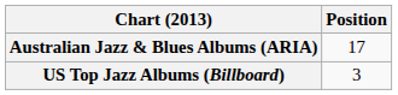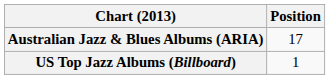US Top Jazz Albums (Billboard) | Position: 3 -> 1
